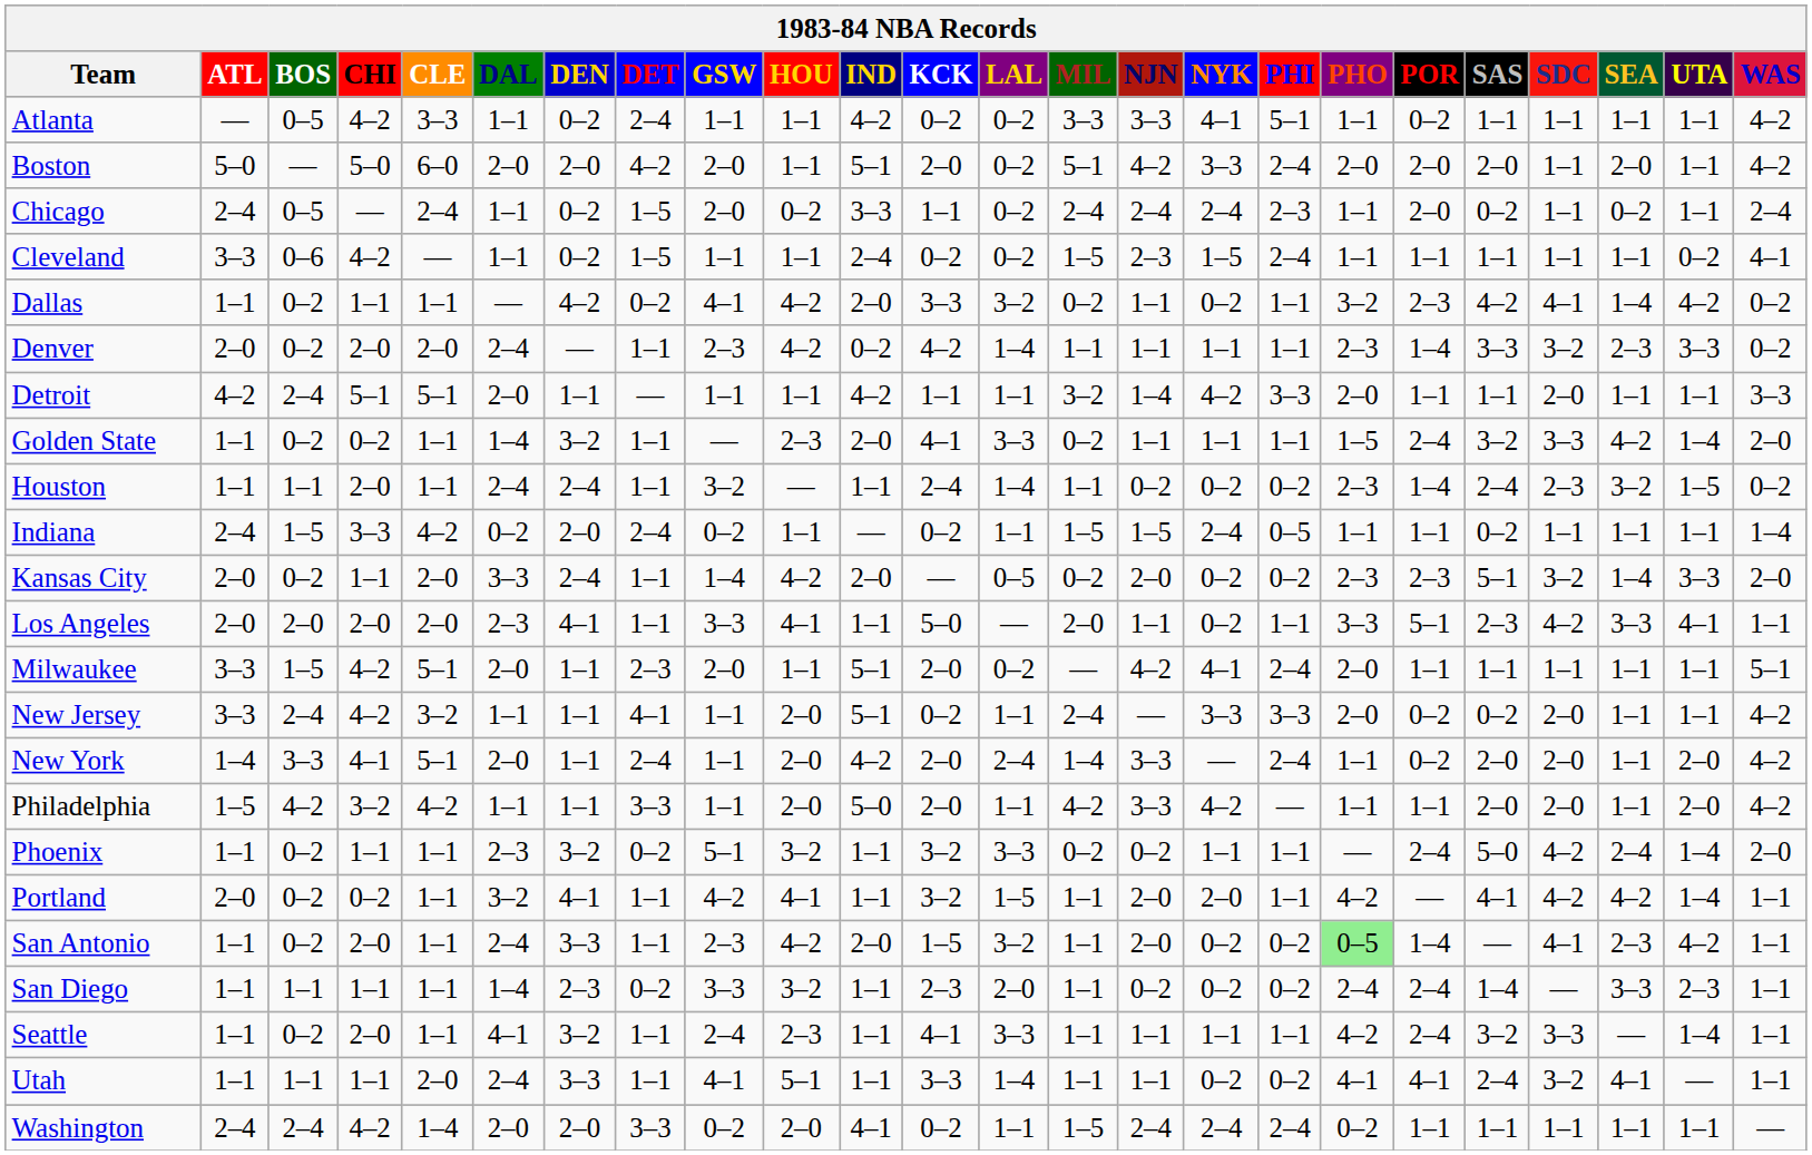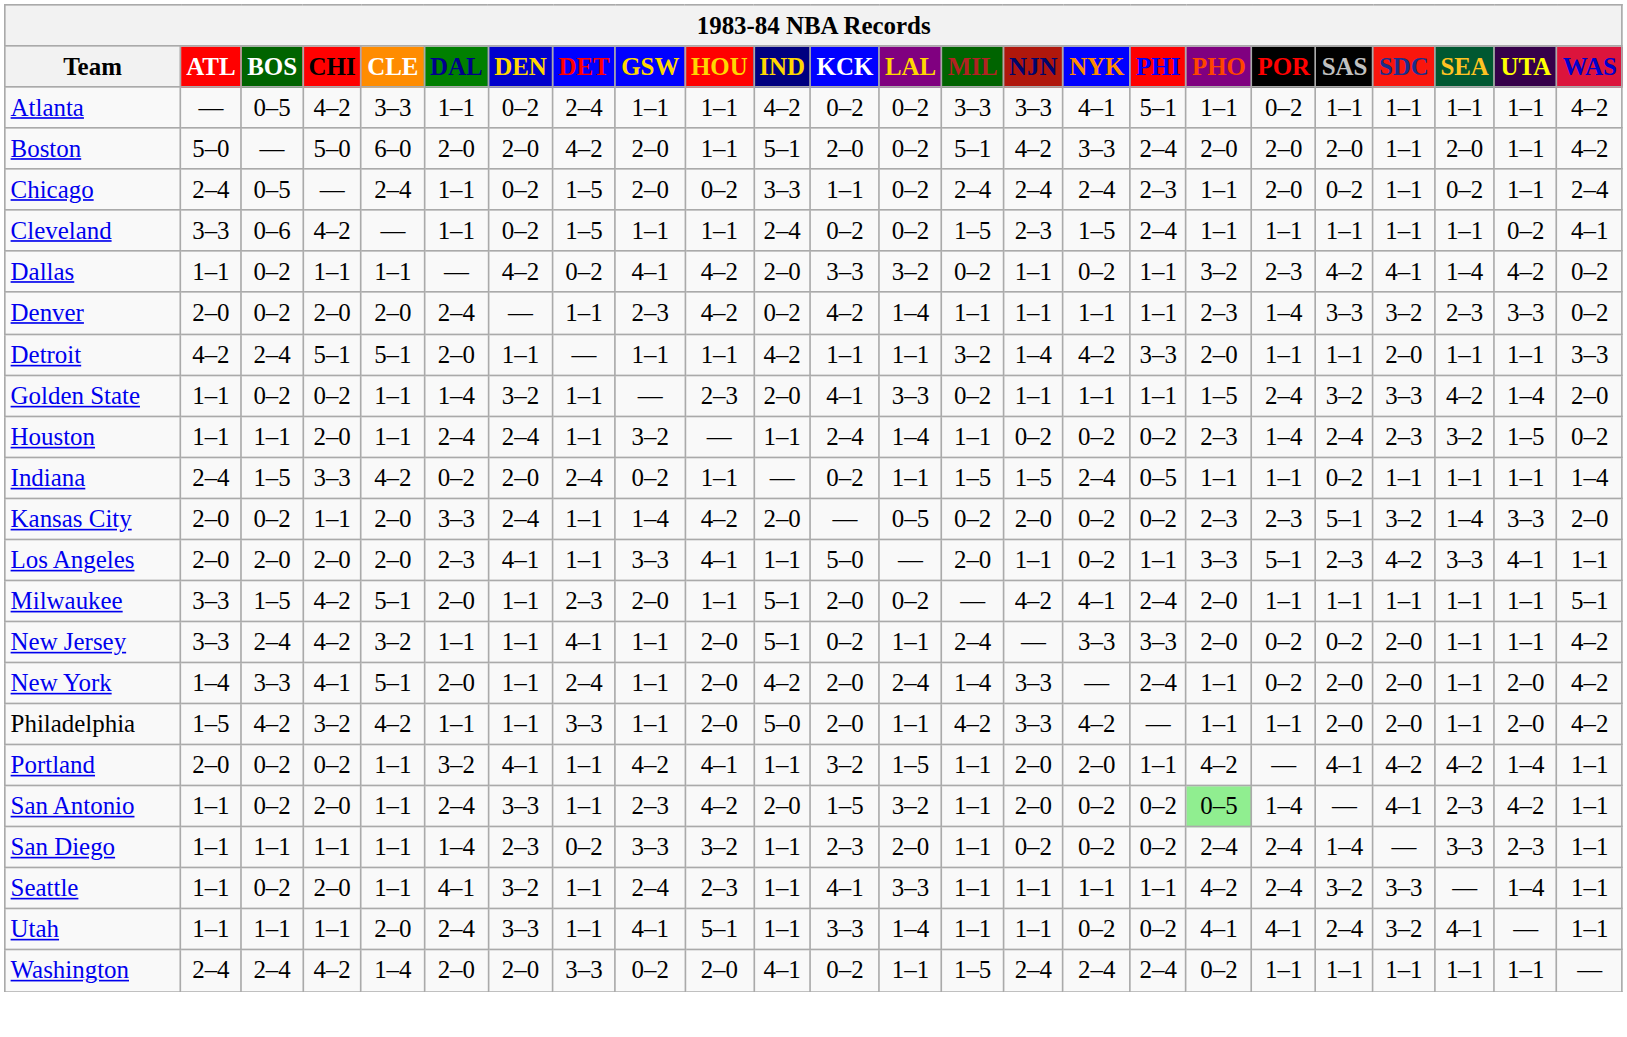- row: Phoenix | 1–1 | 0–2 | 1–1 | 1–1 | 2–3 | 3–2 | 0–2 | 5–1 | 3–2 | 1–1 | 3–2 | 3–3 | 0–2 | 0–2 | 1–1 | 1–1 | — | 2–4 | 5–0 | 4–2 | 2–4 | 1–4 | 2–0
